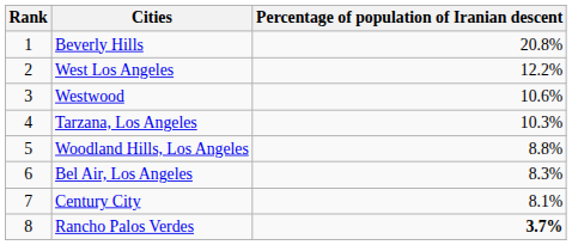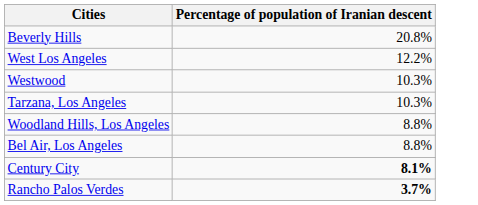- column: Rank | 1 | 2 | 3 | 4 | 5 | 6 | 7 | 8
Westwood | Percentage of population of Iranian descent: 10.6% -> 10.3%
Bel Air, Los Angeles | Percentage of population of Iranian descent: 8.3% -> 8.8%
Century City | Percentage of population of Iranian descent: normal -> bold
